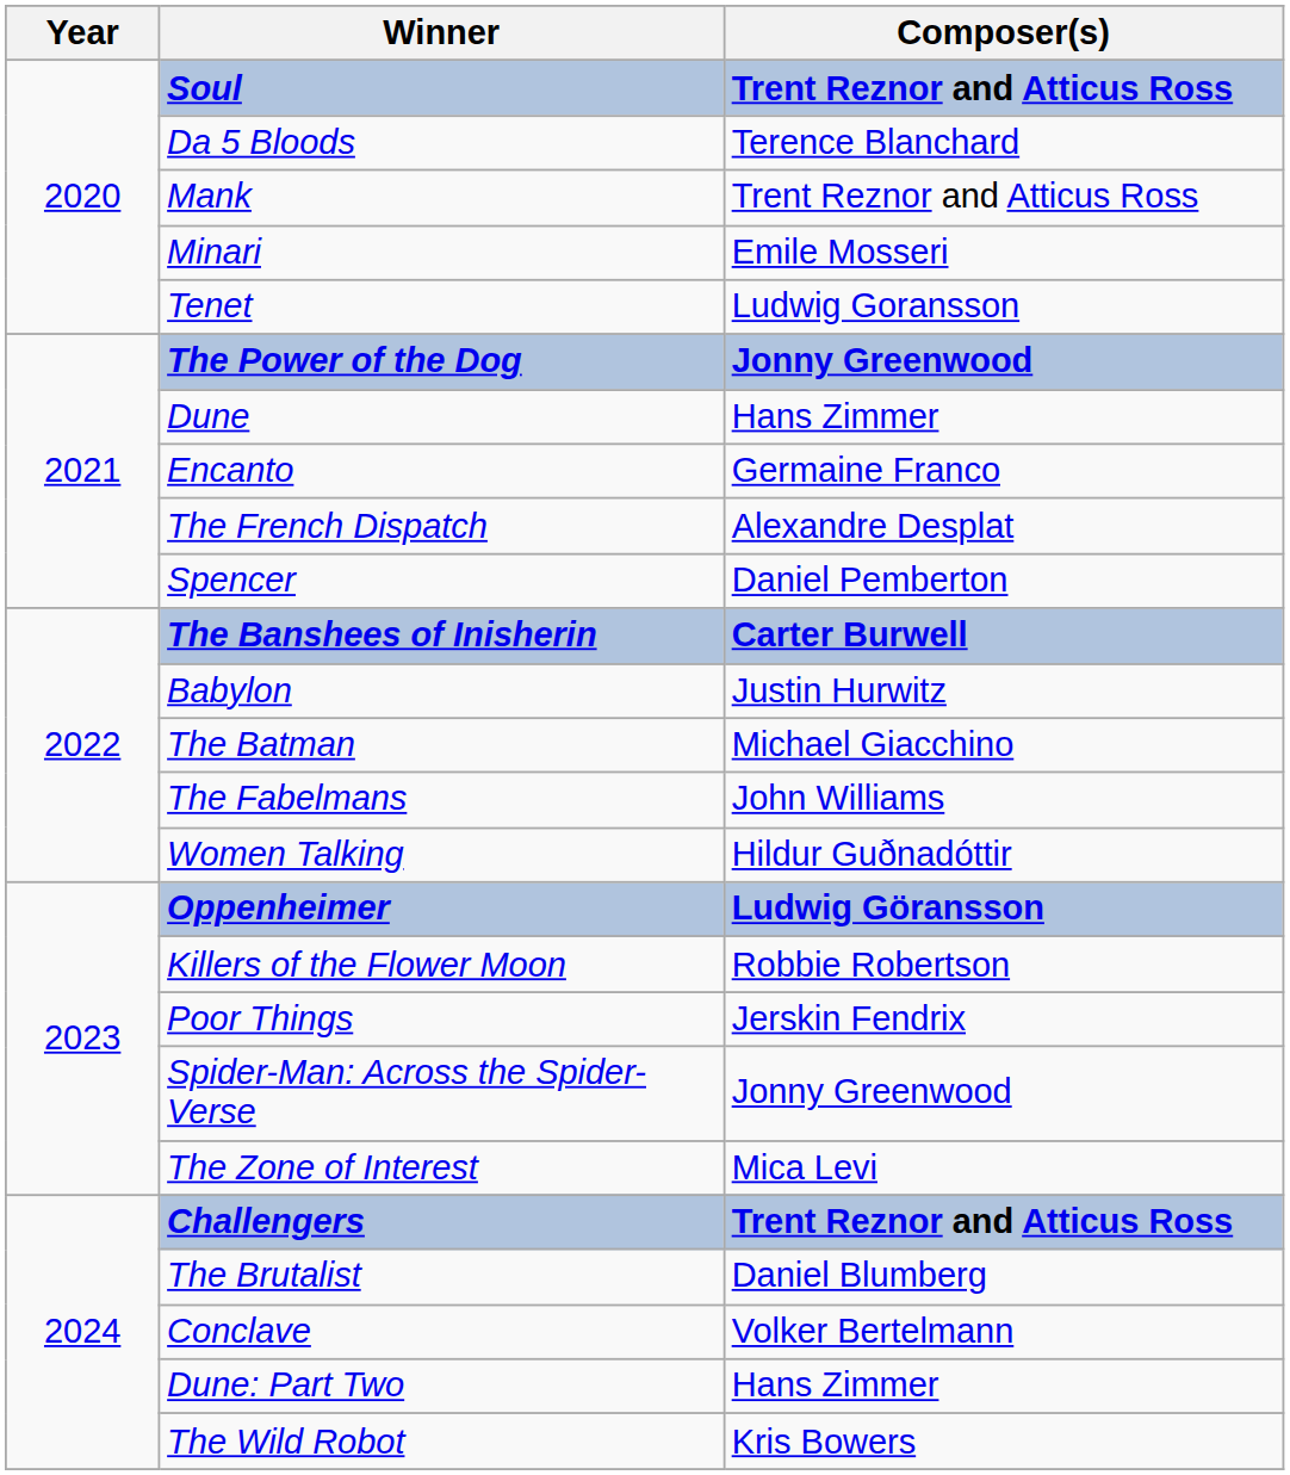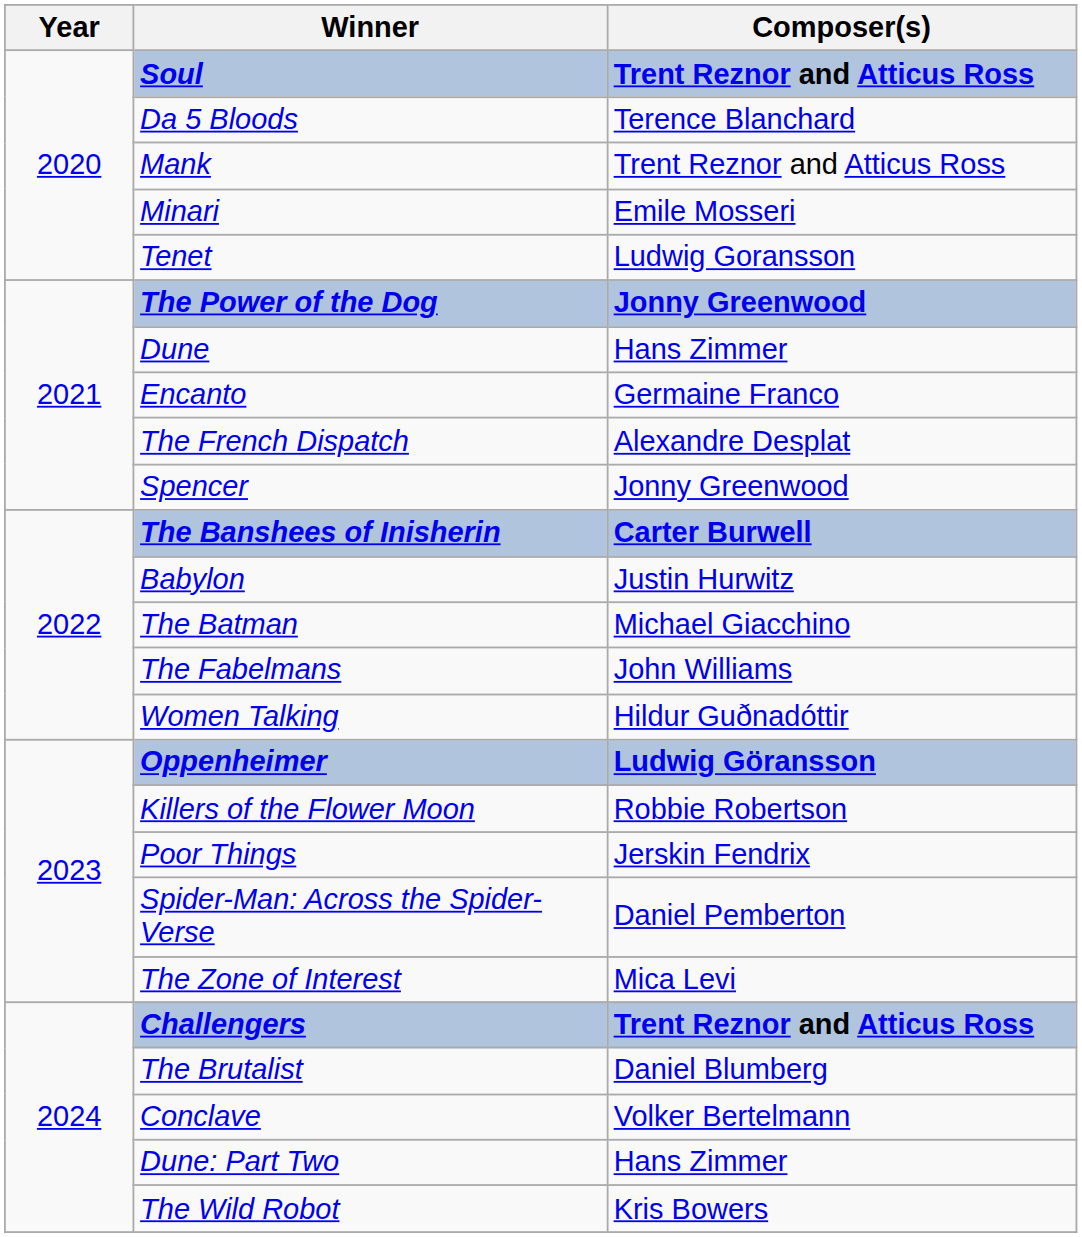Spencer | Composer(s): Daniel Pemberton -> Jonny Greenwood
Spider-Man: Across the Spider-Verse | Composer(s): Jonny Greenwood -> Daniel Pemberton
